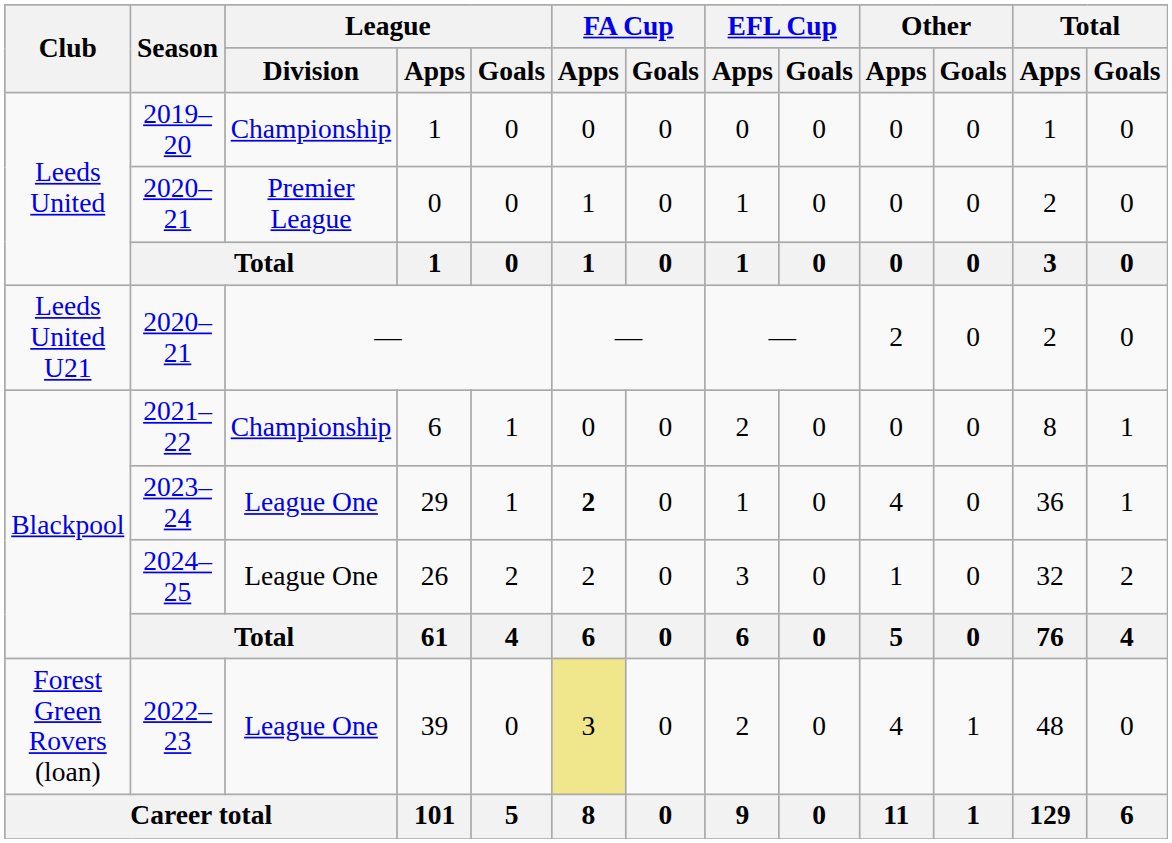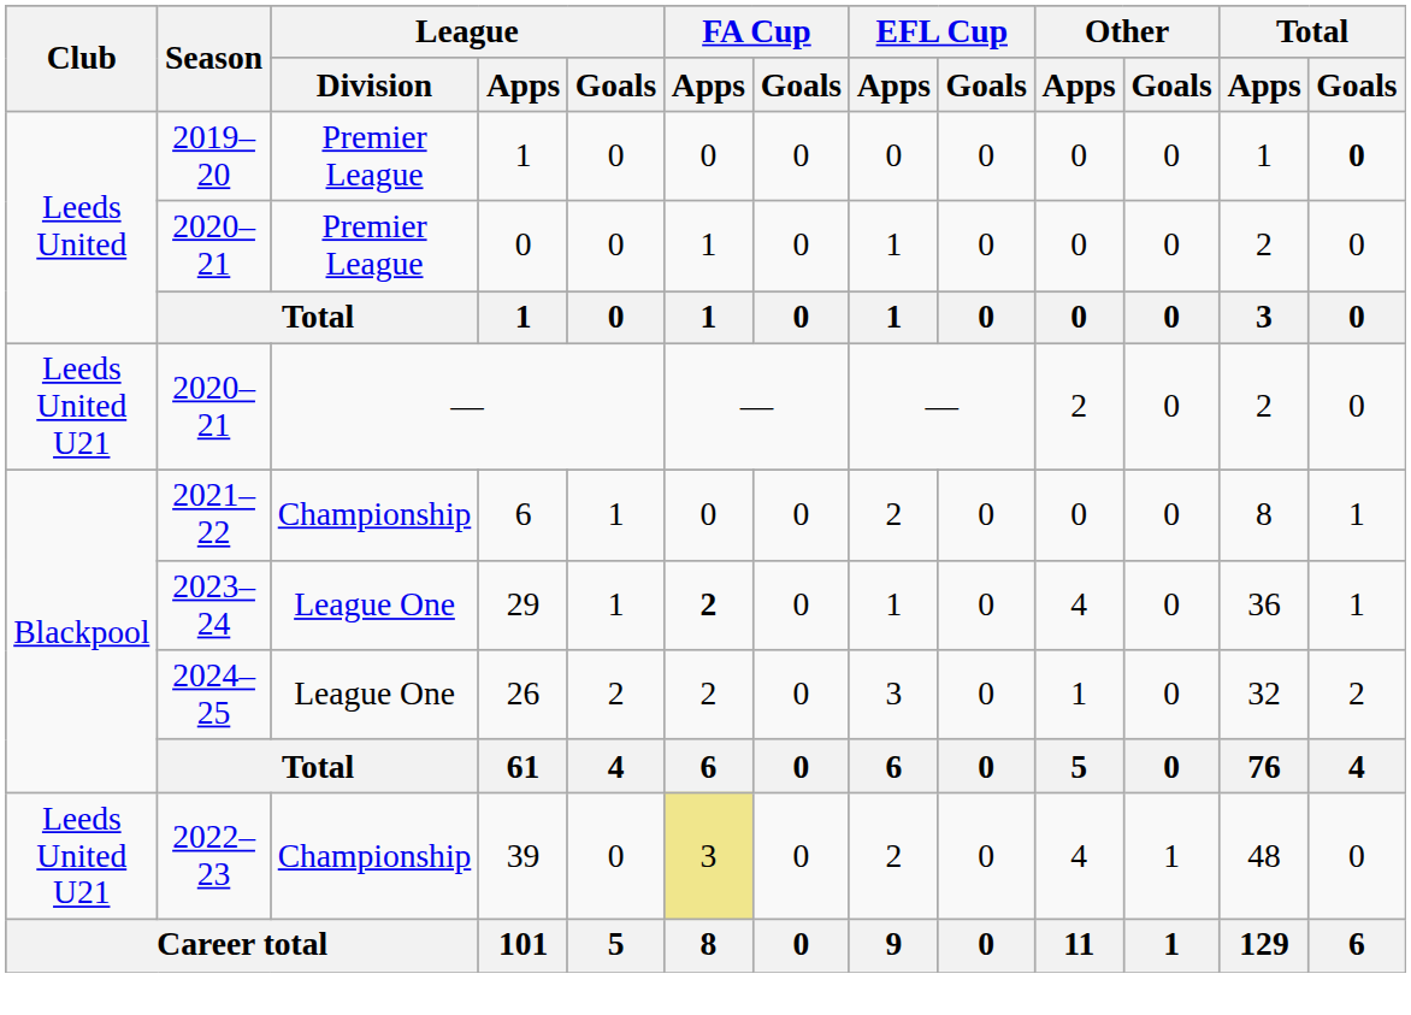2019–20 / 1 | League / Division: Championship -> Premier League
2019–20 / 1 | Total / Goals: normal -> bold
39 | Club: Forest Green Rovers (loan) -> Leeds United U21
39 | League / Division: League One -> Championship
